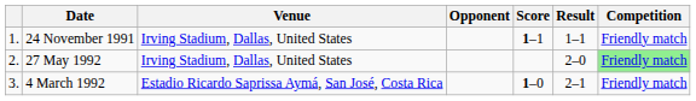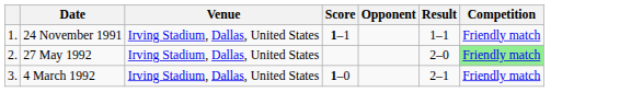columns swapped: Opponent <-> Score
4 March 1992 | Venue: Estadio Ricardo Saprissa Aymá, San José, Costa Rica -> Irving Stadium, Dallas, United States
